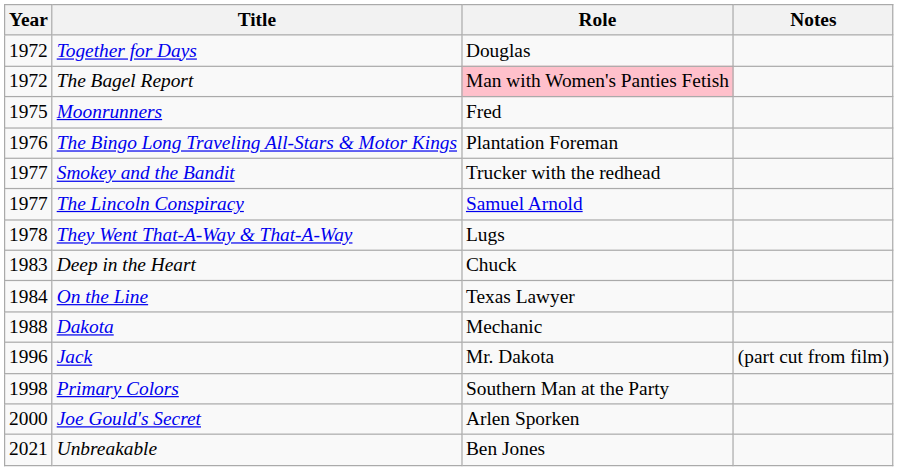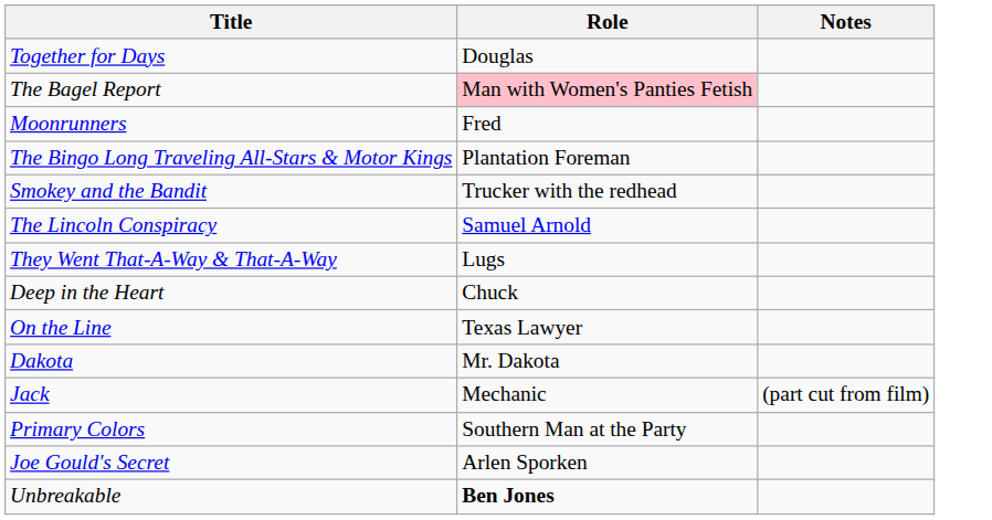- column: Year | 1972 | 1972 | 1975 | 1976 | 1977 | 1977 | 1978 | 1983 | 1984 | 1988 | 1996 | 1998 | 2000 | 2021
Dakota | Role: Mechanic -> Mr. Dakota
Jack | Role: Mr. Dakota -> Mechanic
Unbreakable | Role: normal -> bold
